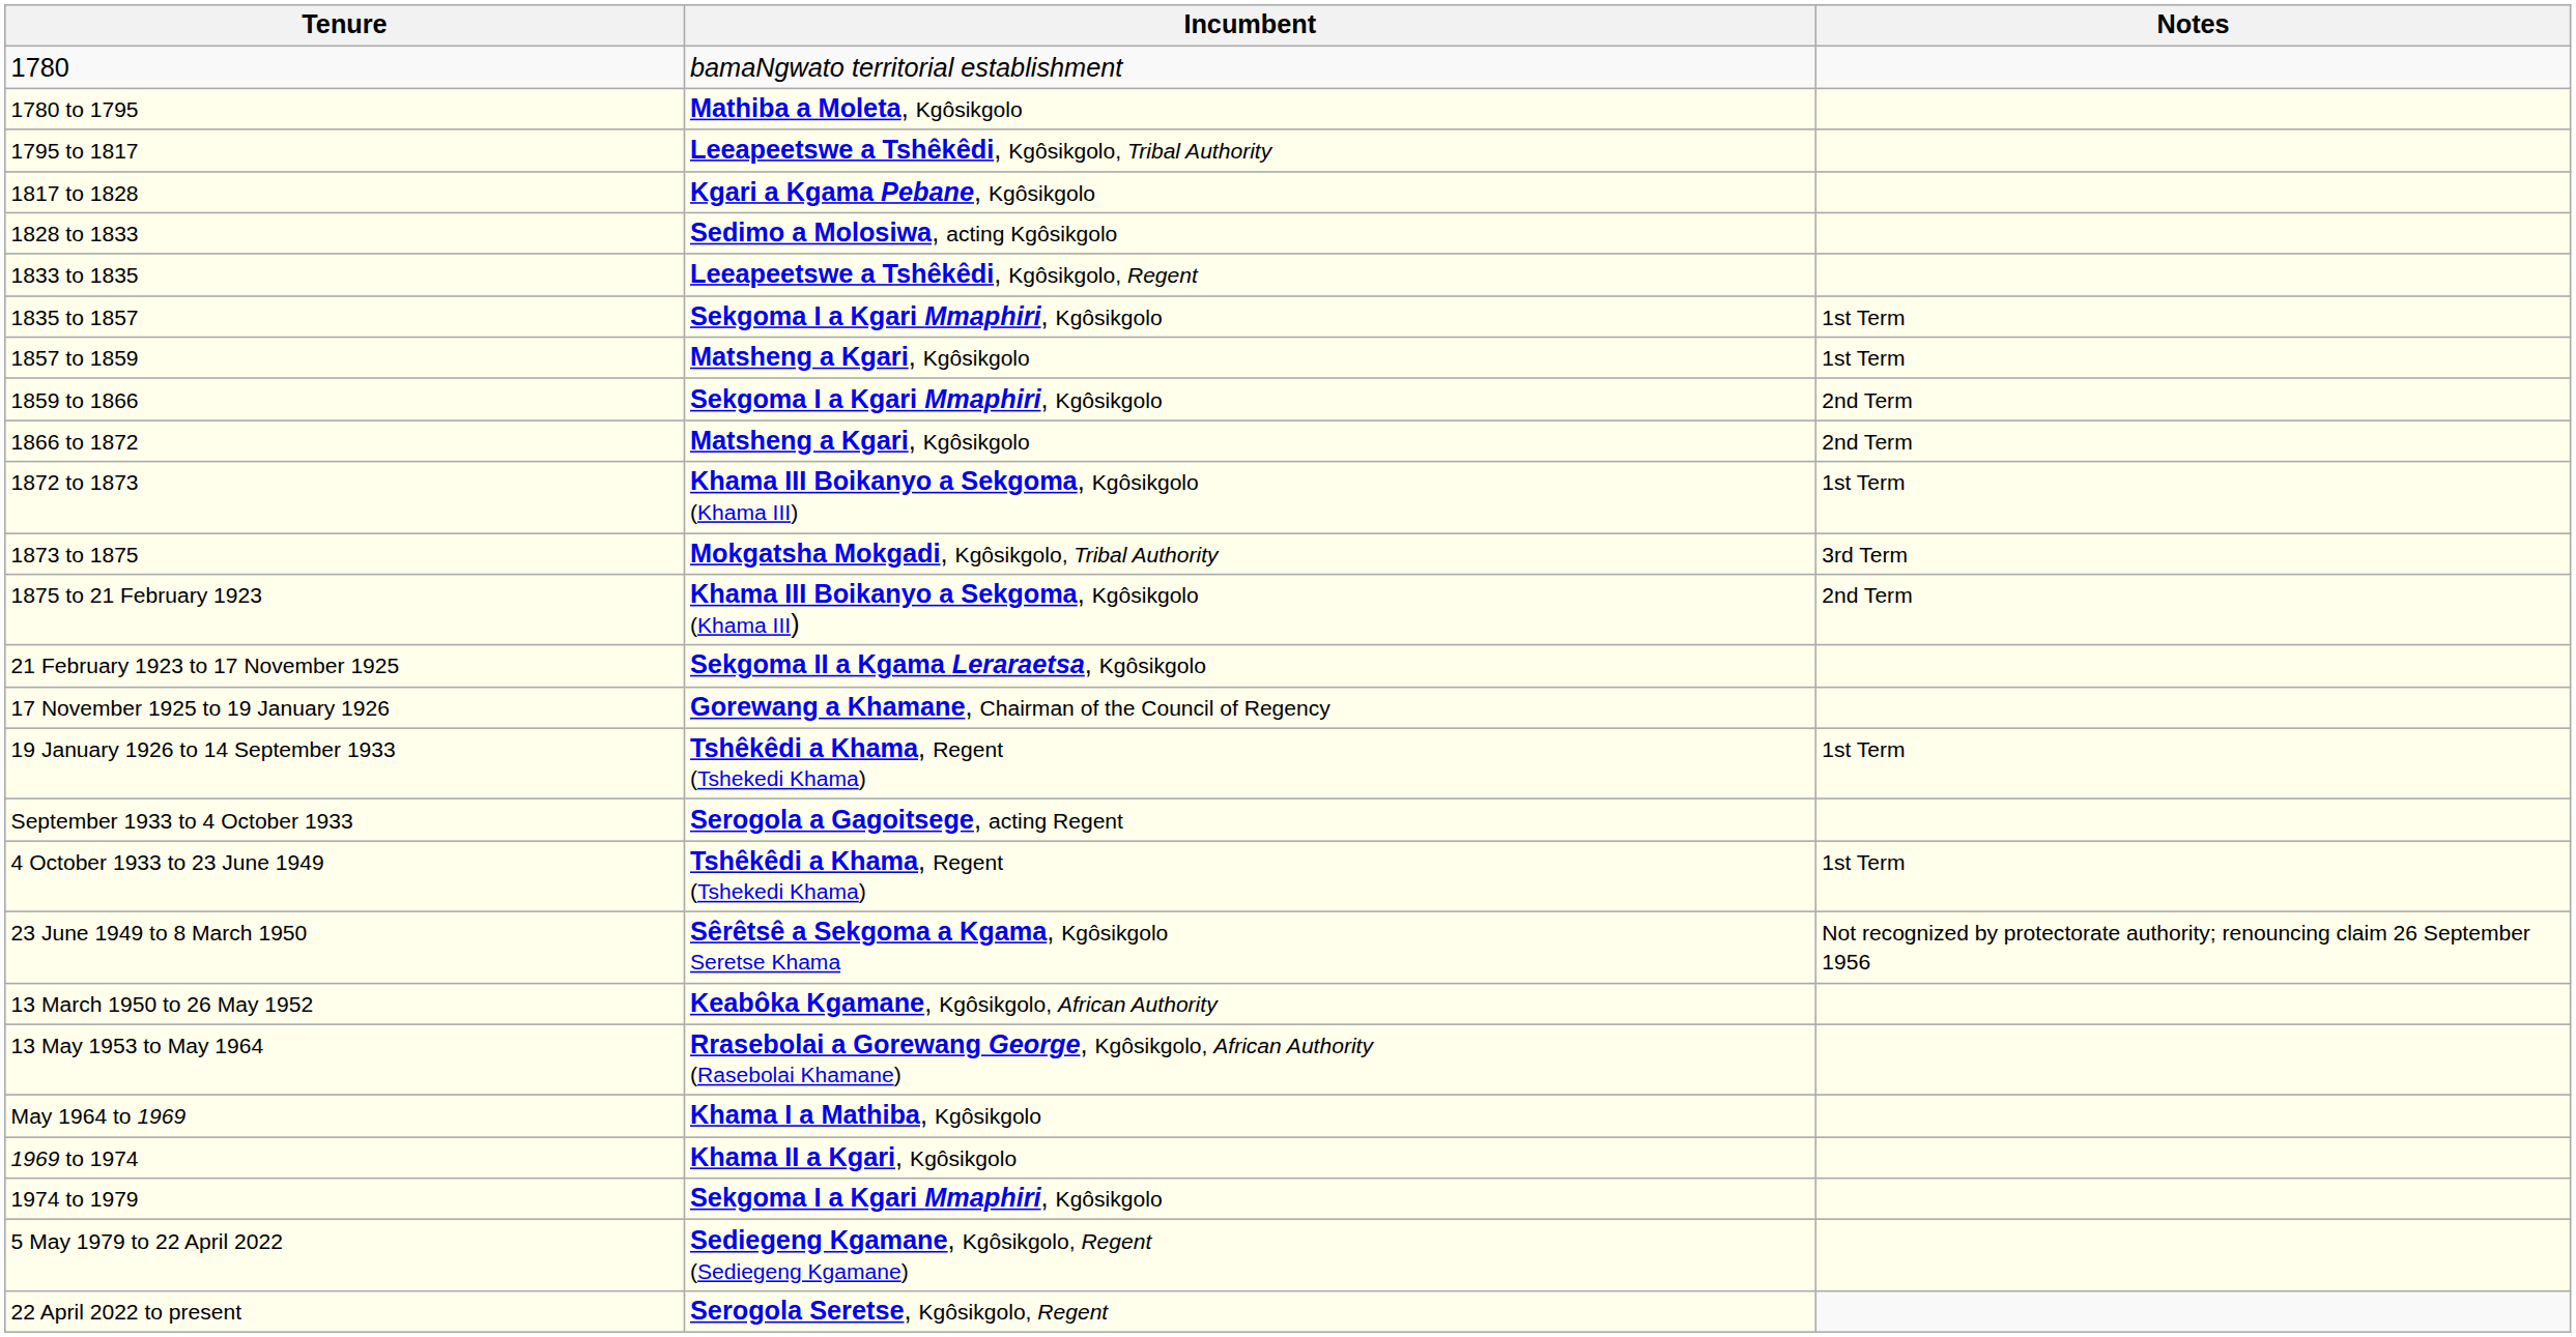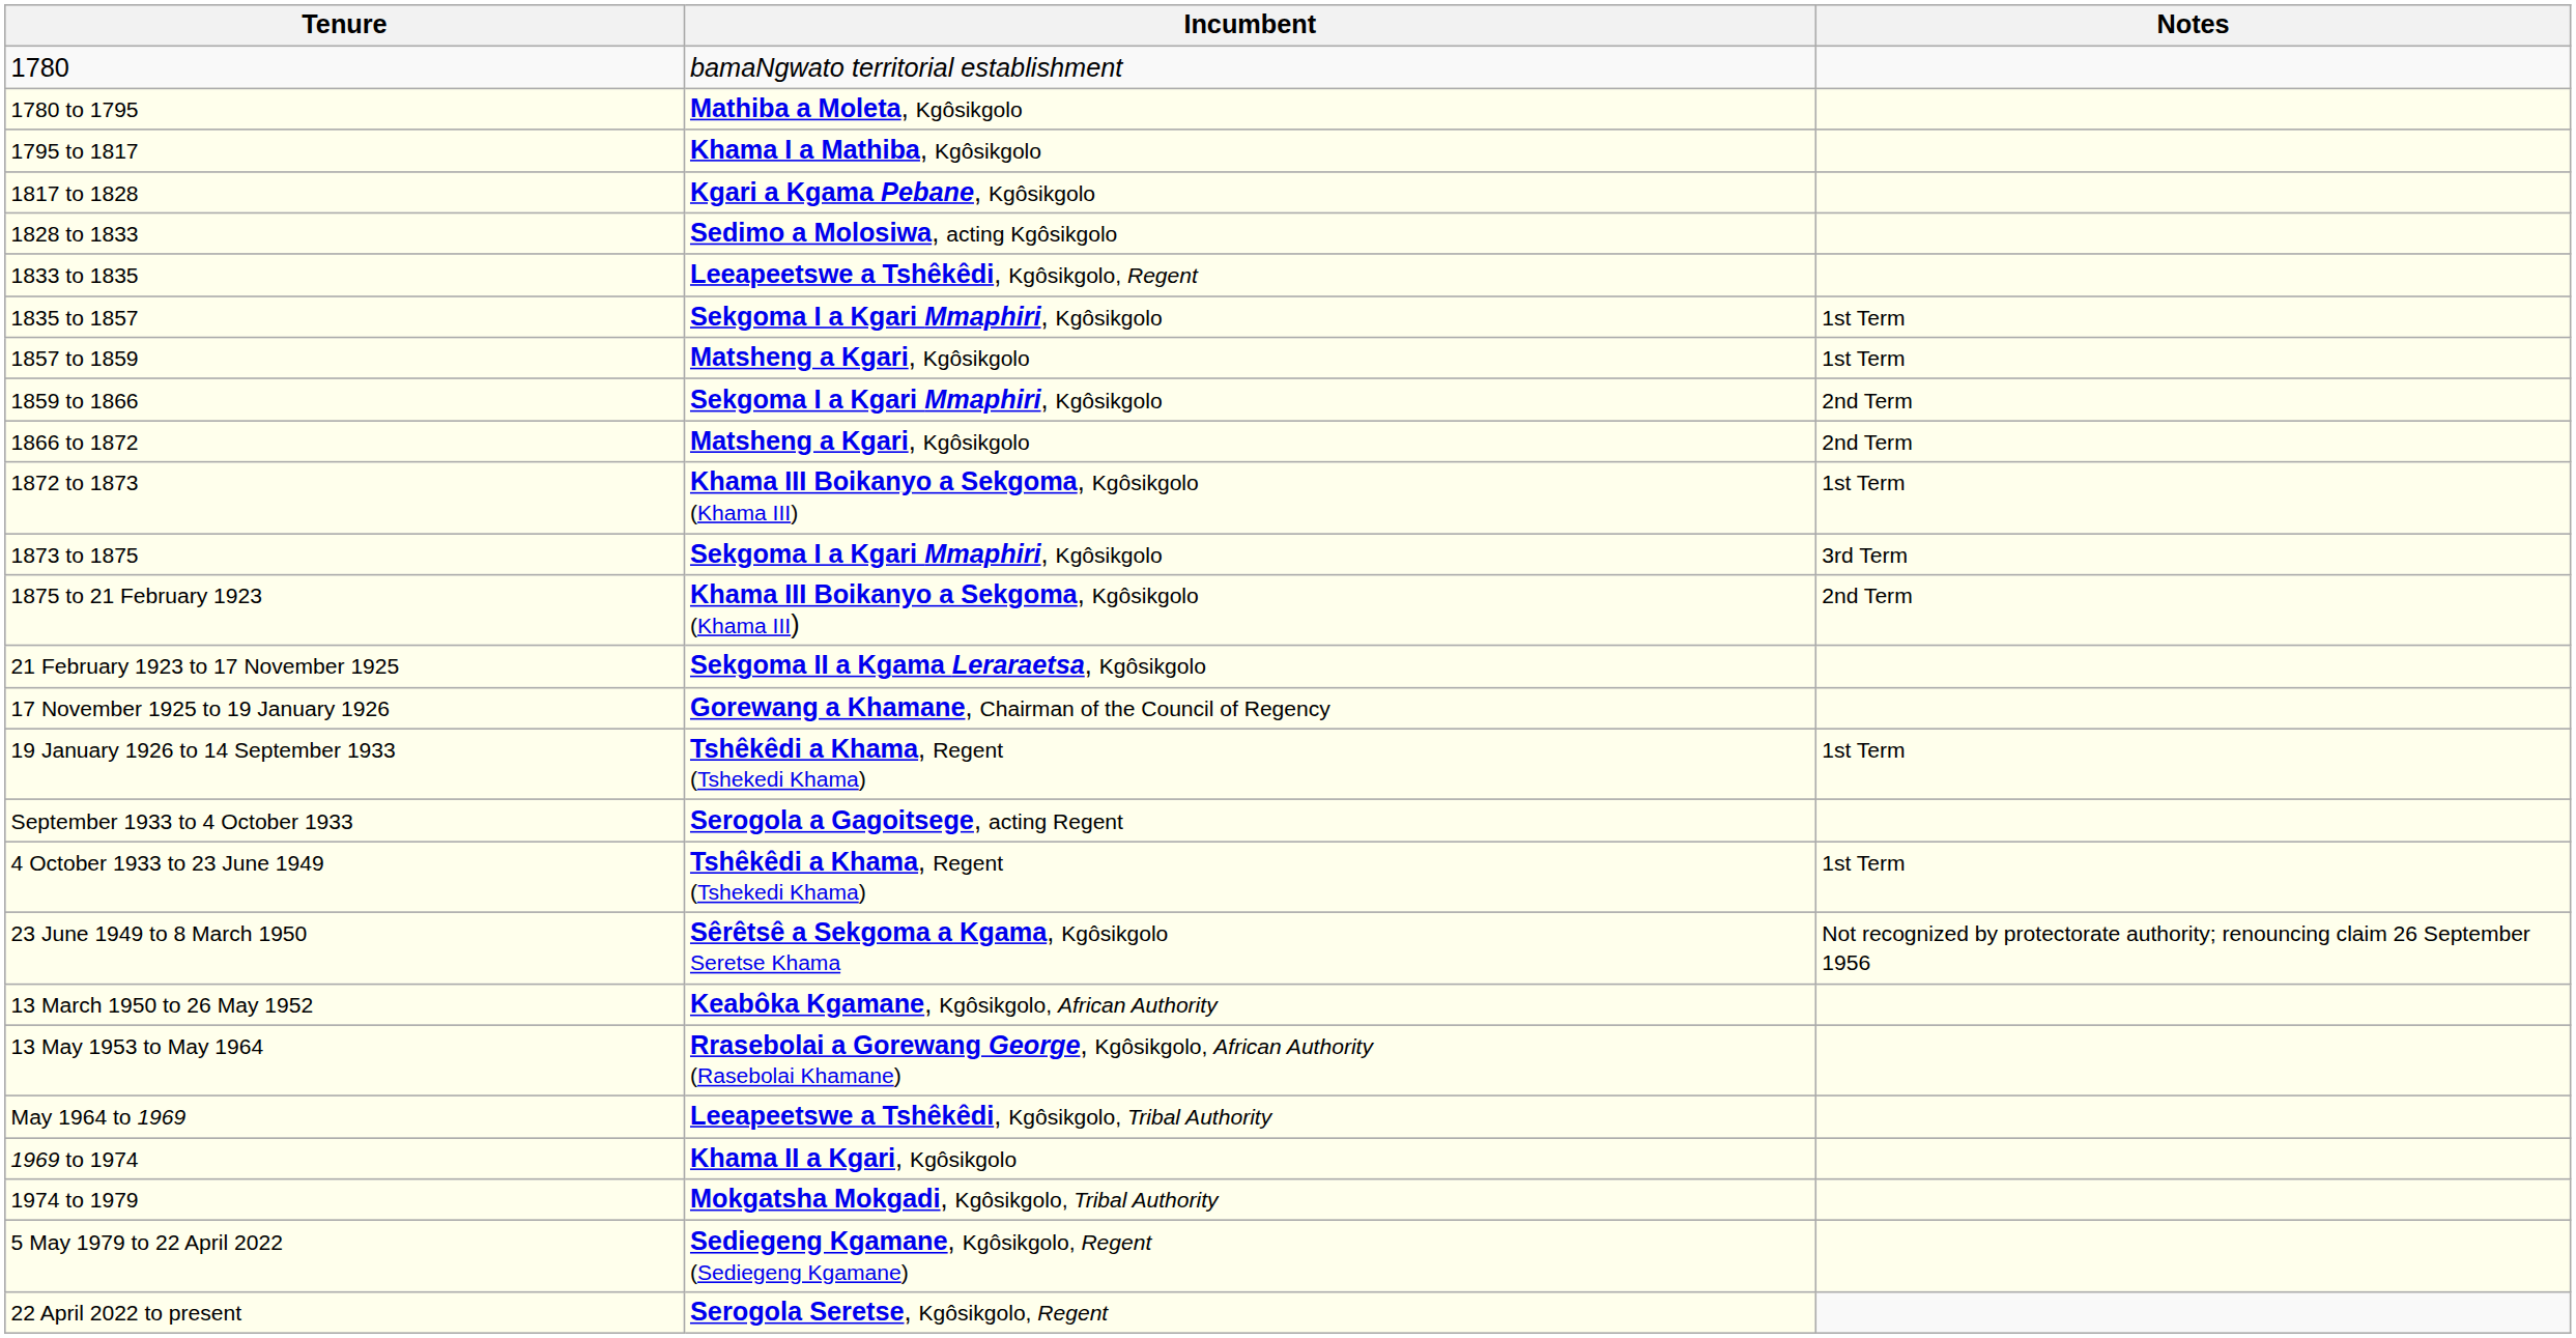1795 to 1817 | Incumbent: Leeapeetswe a Tshêkêdi, Kgôsikgolo, Tribal Authority -> Khama I a Mathiba, Kgôsikgolo
1873 to 1875 | Incumbent: Mokgatsha Mokgadi, Kgôsikgolo, Tribal Authority -> Sekgoma I a Kgari Mmaphiri, Kgôsikgolo
May 1964 to 1969 | Incumbent: Khama I a Mathiba, Kgôsikgolo -> Leeapeetswe a Tshêkêdi, Kgôsikgolo, Tribal Authority
1974 to 1979 | Incumbent: Sekgoma I a Kgari Mmaphiri, Kgôsikgolo -> Mokgatsha Mokgadi, Kgôsikgolo, Tribal Authority
